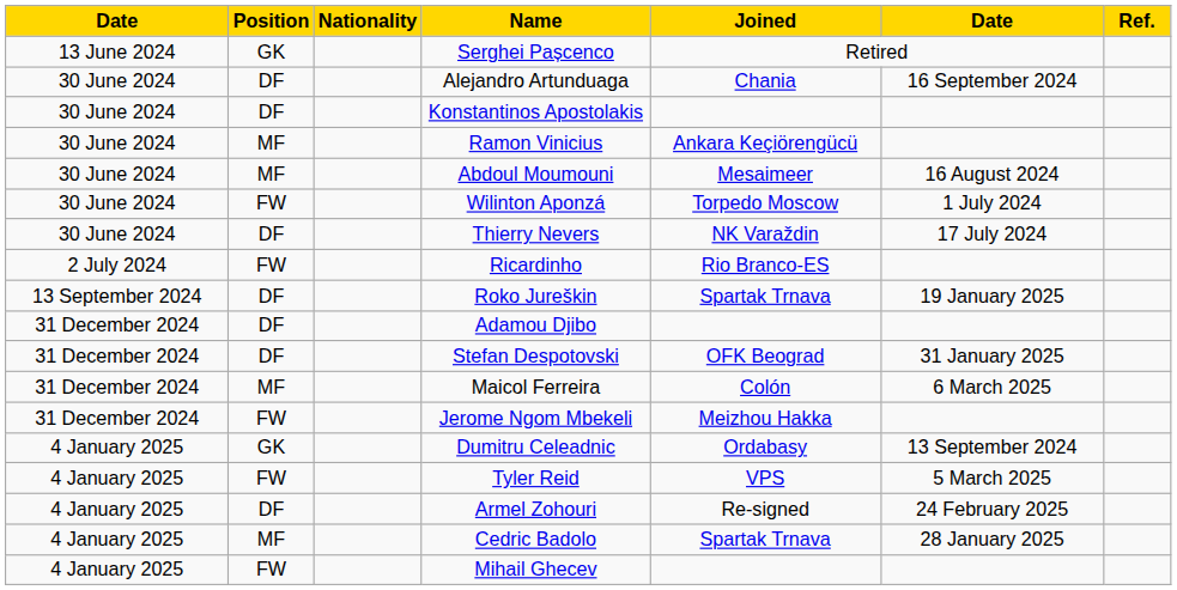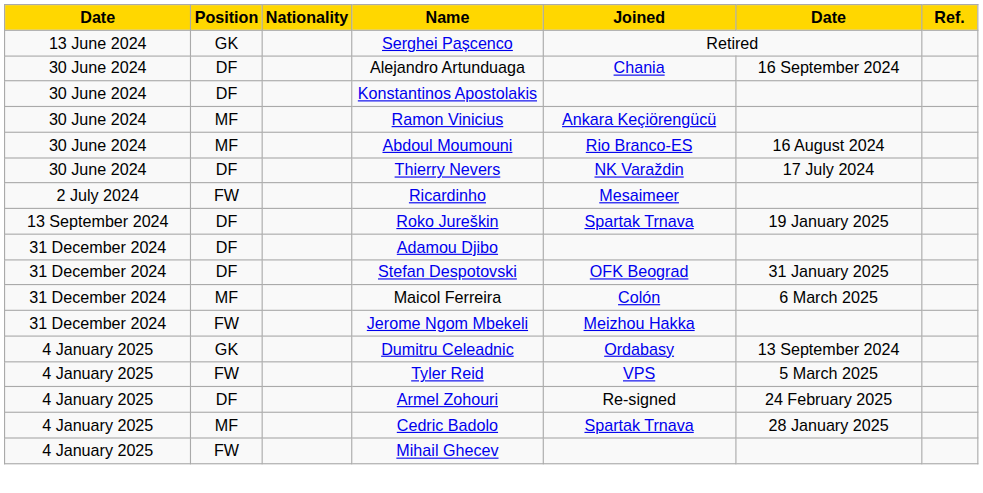Abdoul Moumouni | Joined: Mesaimeer -> Rio Branco-ES
- row: 30 June 2024 | FW | Wilinton Aponzá | Torpedo Moscow | 1 July 2024
Ricardinho | Joined: Rio Branco-ES -> Mesaimeer
